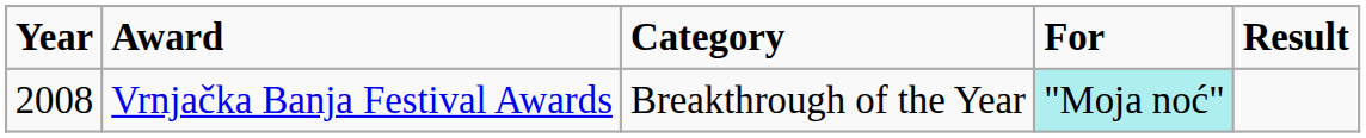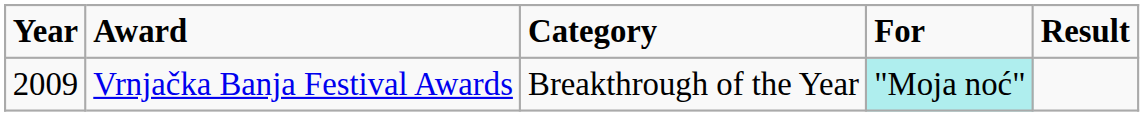Vrnjačka Banja Festival Awards | Year: 2008 -> 2009
